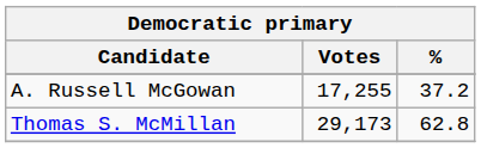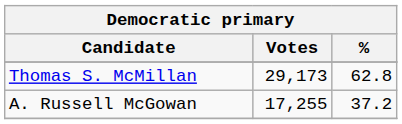rows swapped: Thomas S. McMillan <-> A. Russell McGowan
